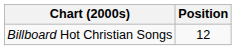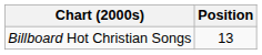Billboard Hot Christian Songs | Position: 12 -> 13
